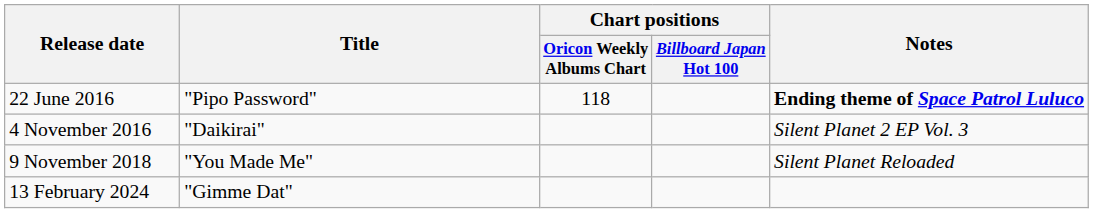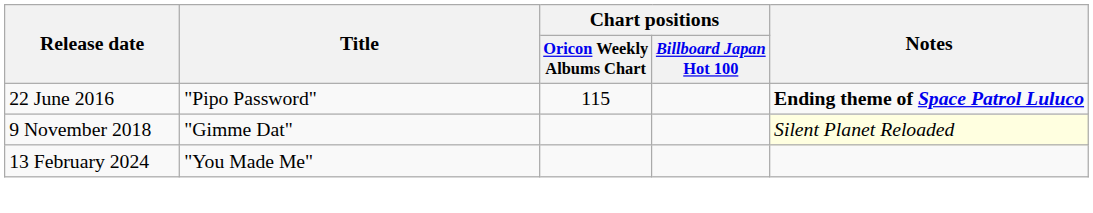22 June 2016 | Chart positions / Oricon Weekly Albums Chart: 118 -> 115
- row: 4 November 2016 | "Daikirai" | Silent Planet 2 EP Vol. 3
9 November 2018 | Title: "You Made Me" -> "Gimme Dat"
9 November 2018 | Notes: no background -> lightyellow background
13 February 2024 | Title: "Gimme Dat" -> "You Made Me"
